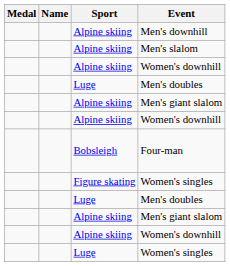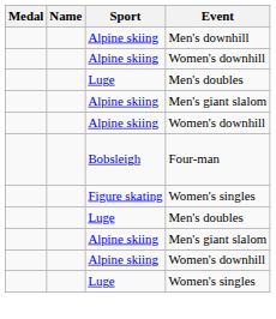- row: Alpine skiing | Men's slalom
